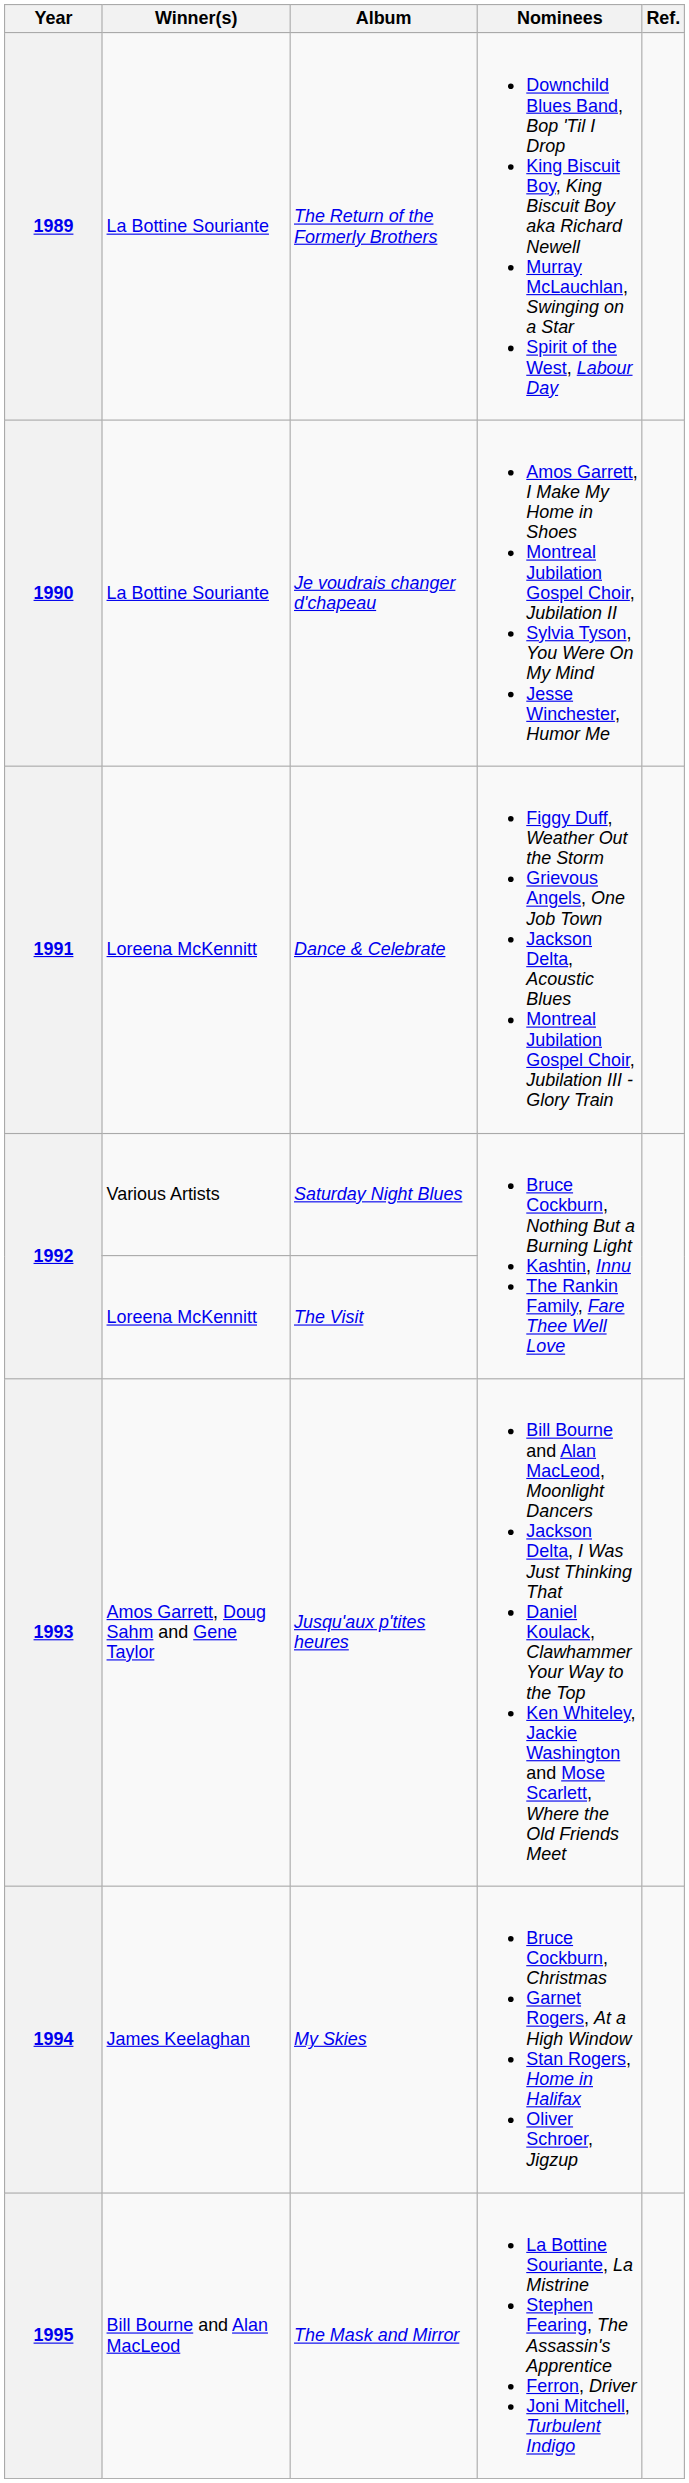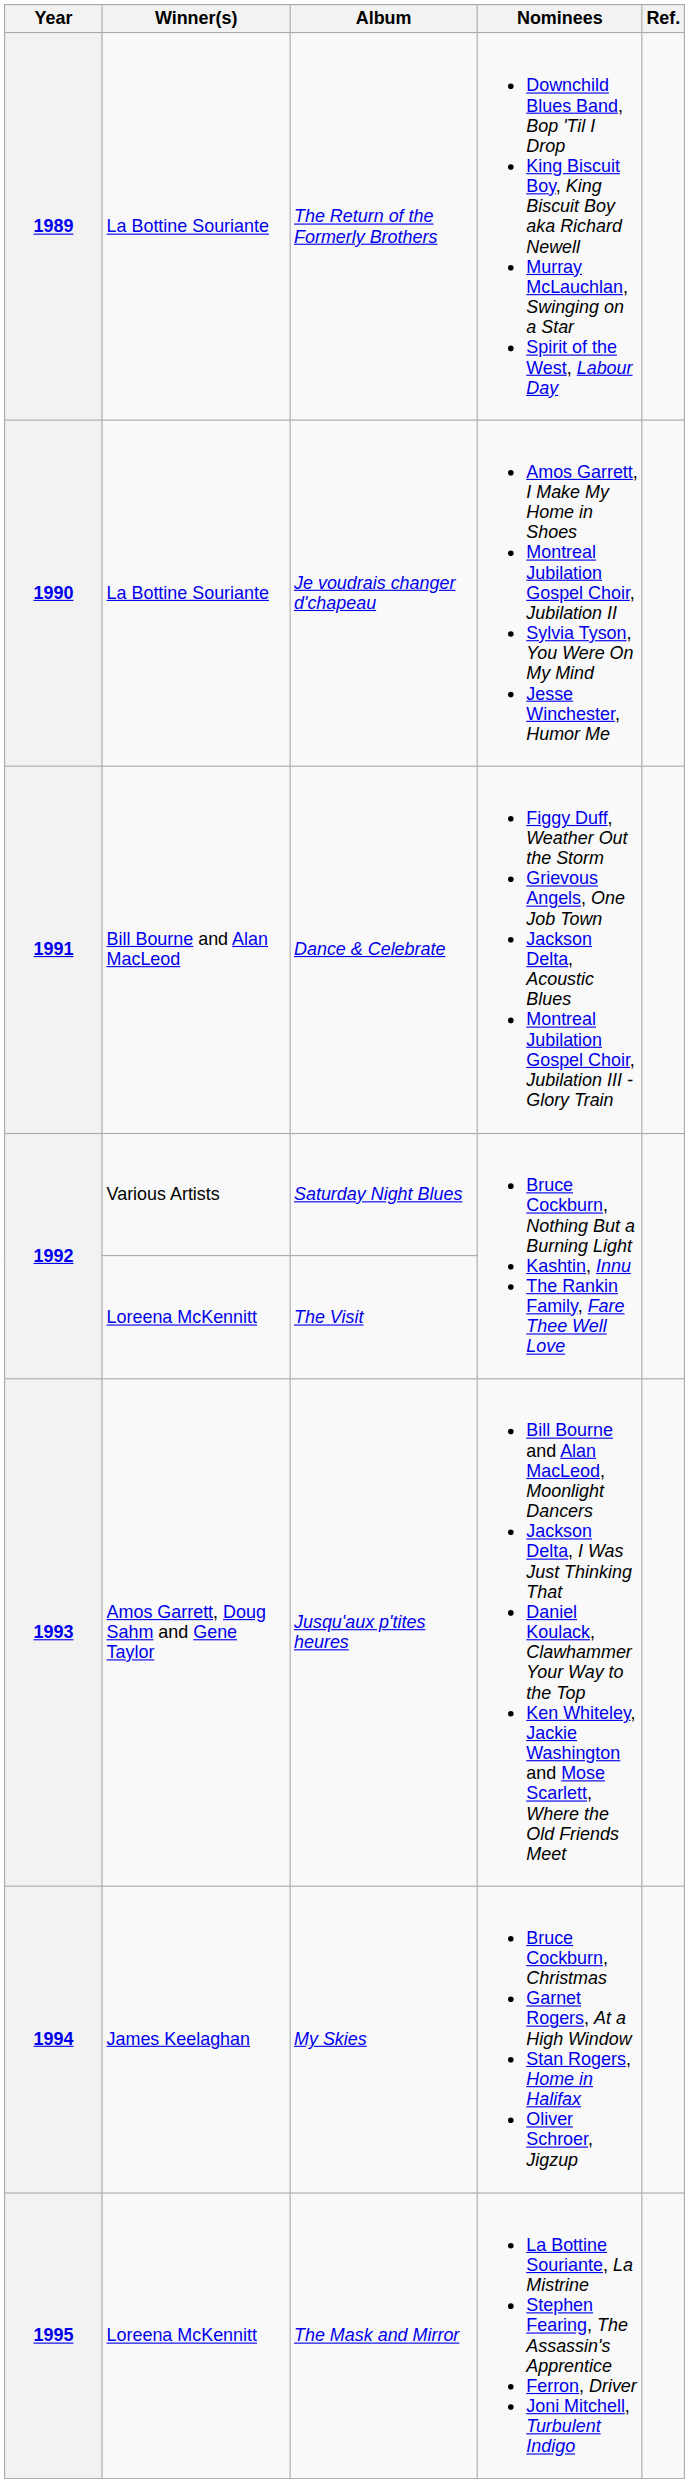Dance & Celebrate | Winner(s): Loreena McKennitt -> Bill Bourne and Alan MacLeod
The Mask and Mirror | Winner(s): Bill Bourne and Alan MacLeod -> Loreena McKennitt
